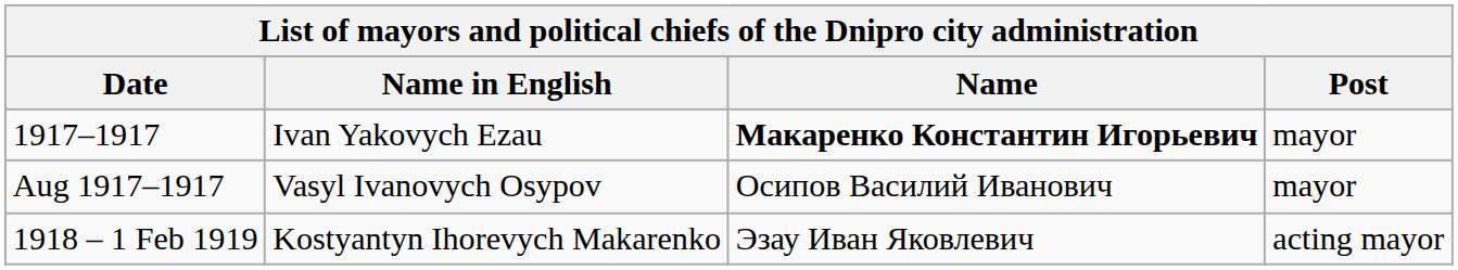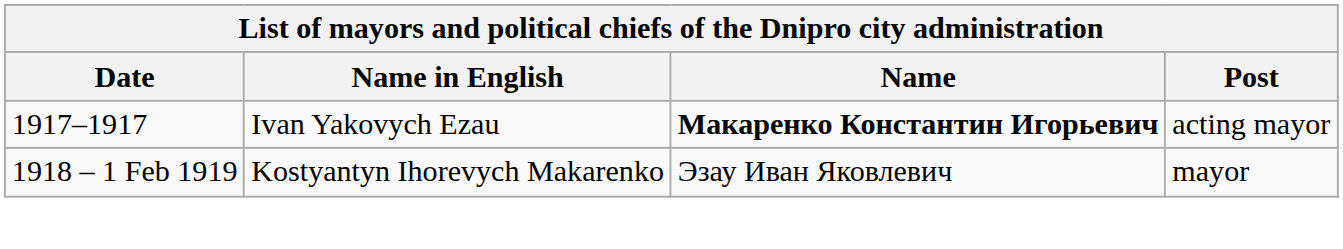1917–1917 | Post: mayor -> acting mayor
- row: Aug 1917–1917 | Vasyl Ivanovych Osypov | Осипов Василий Иванович | mayor
1918 – 1 Feb 1919 | Post: acting mayor -> mayor
